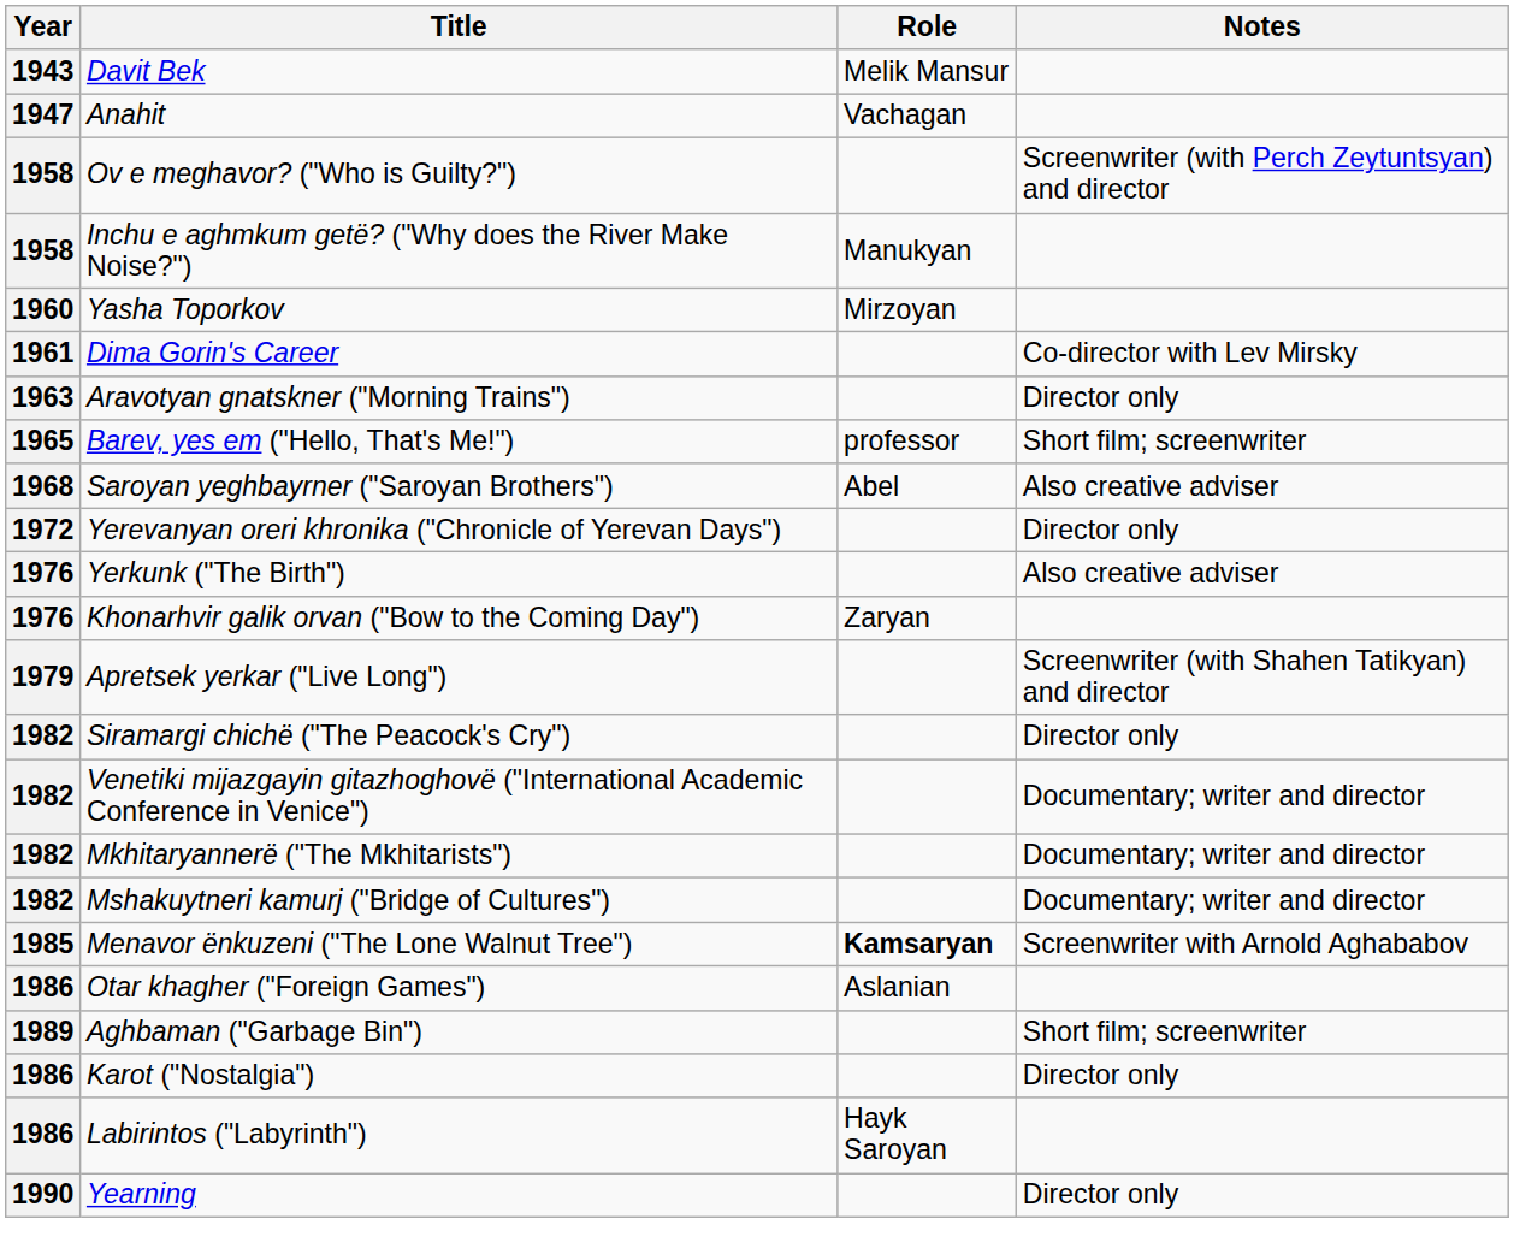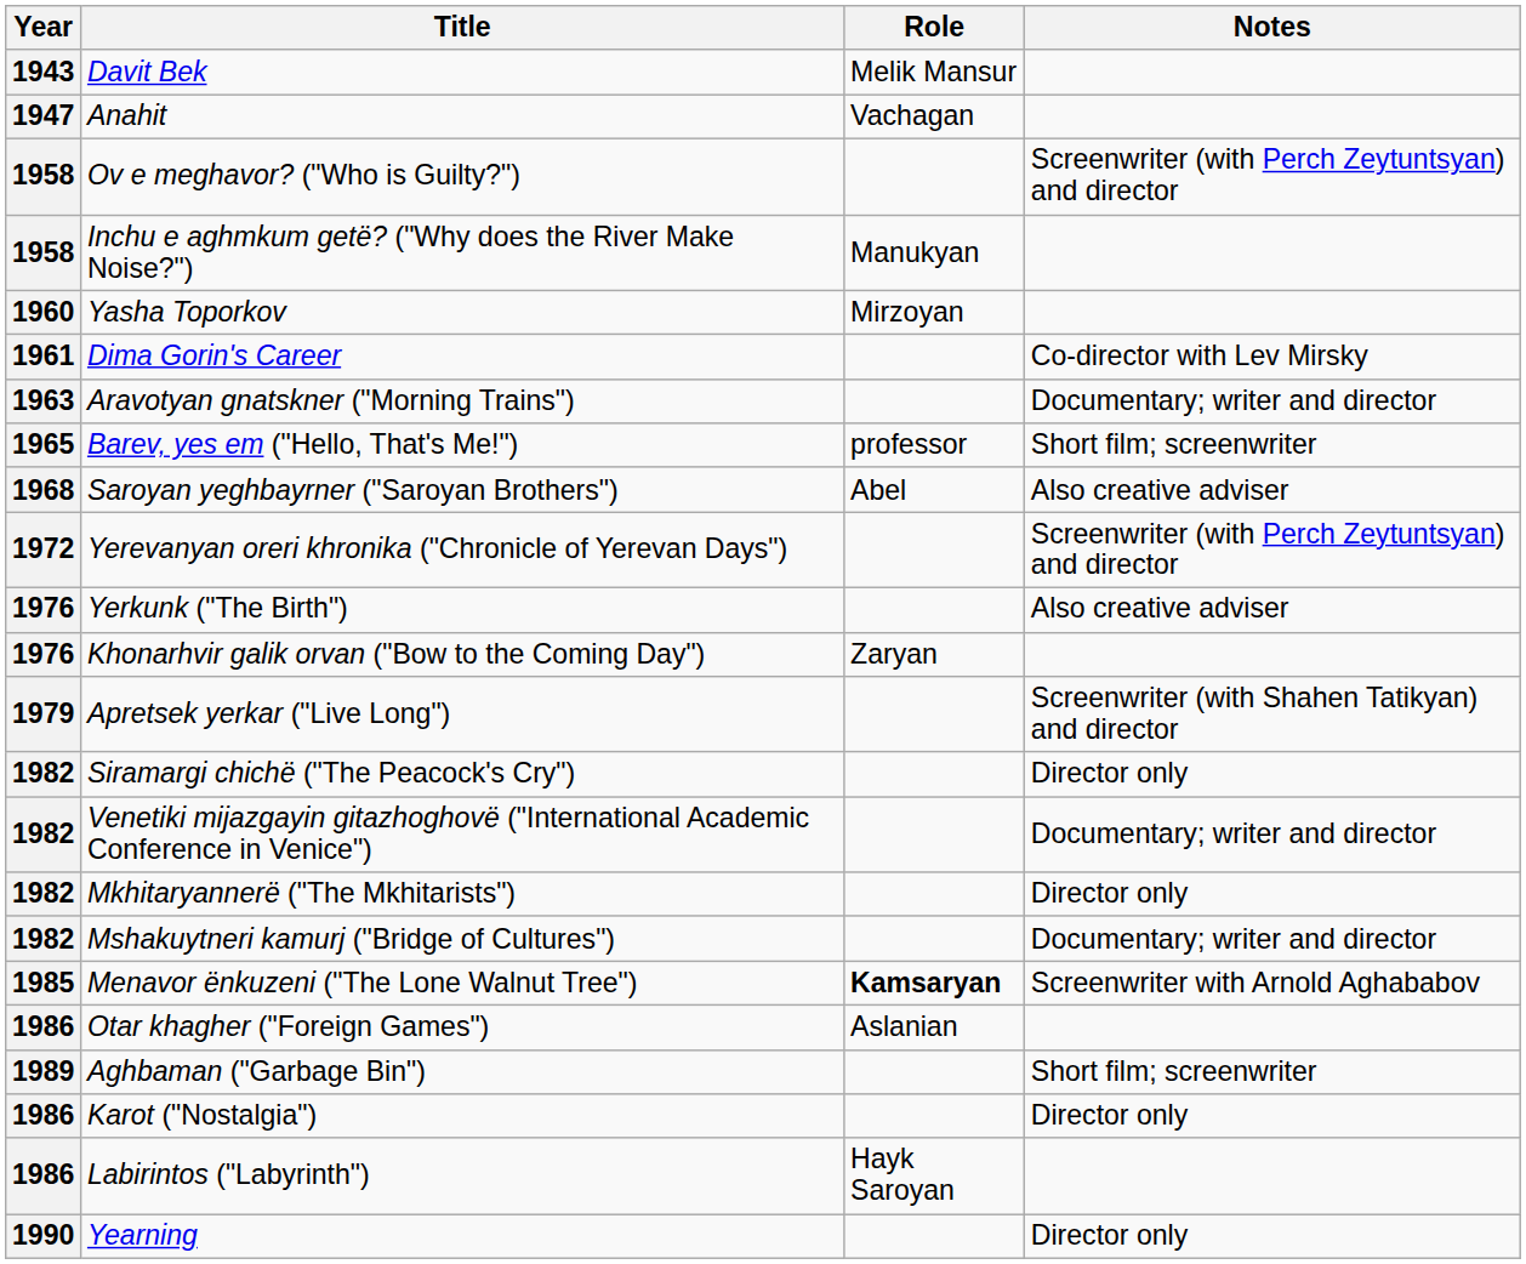Aravotyan gnatskner ("Morning Trains") | Notes: Director only -> Documentary; writer and director
Yerevanyan oreri khronika ("Chronicle of Yerevan Days") | Notes: Director only -> Screenwriter (with Perch Zeytuntsyan) and director
Mkhitaryannerë ("The Mkhitarists") | Notes: Documentary; writer and director -> Director only
